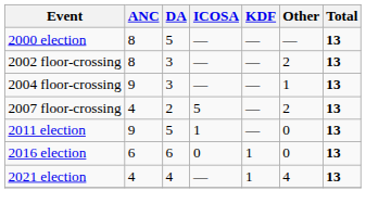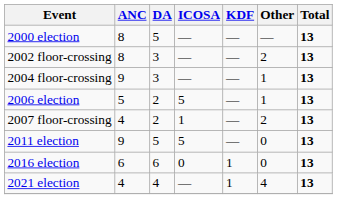+ row: 2006 election | 5 | 2 | 5 | — | 1 | 13
2007 floor-crossing | ICOSA: 5 -> 1
2011 election | ICOSA: 1 -> 5
